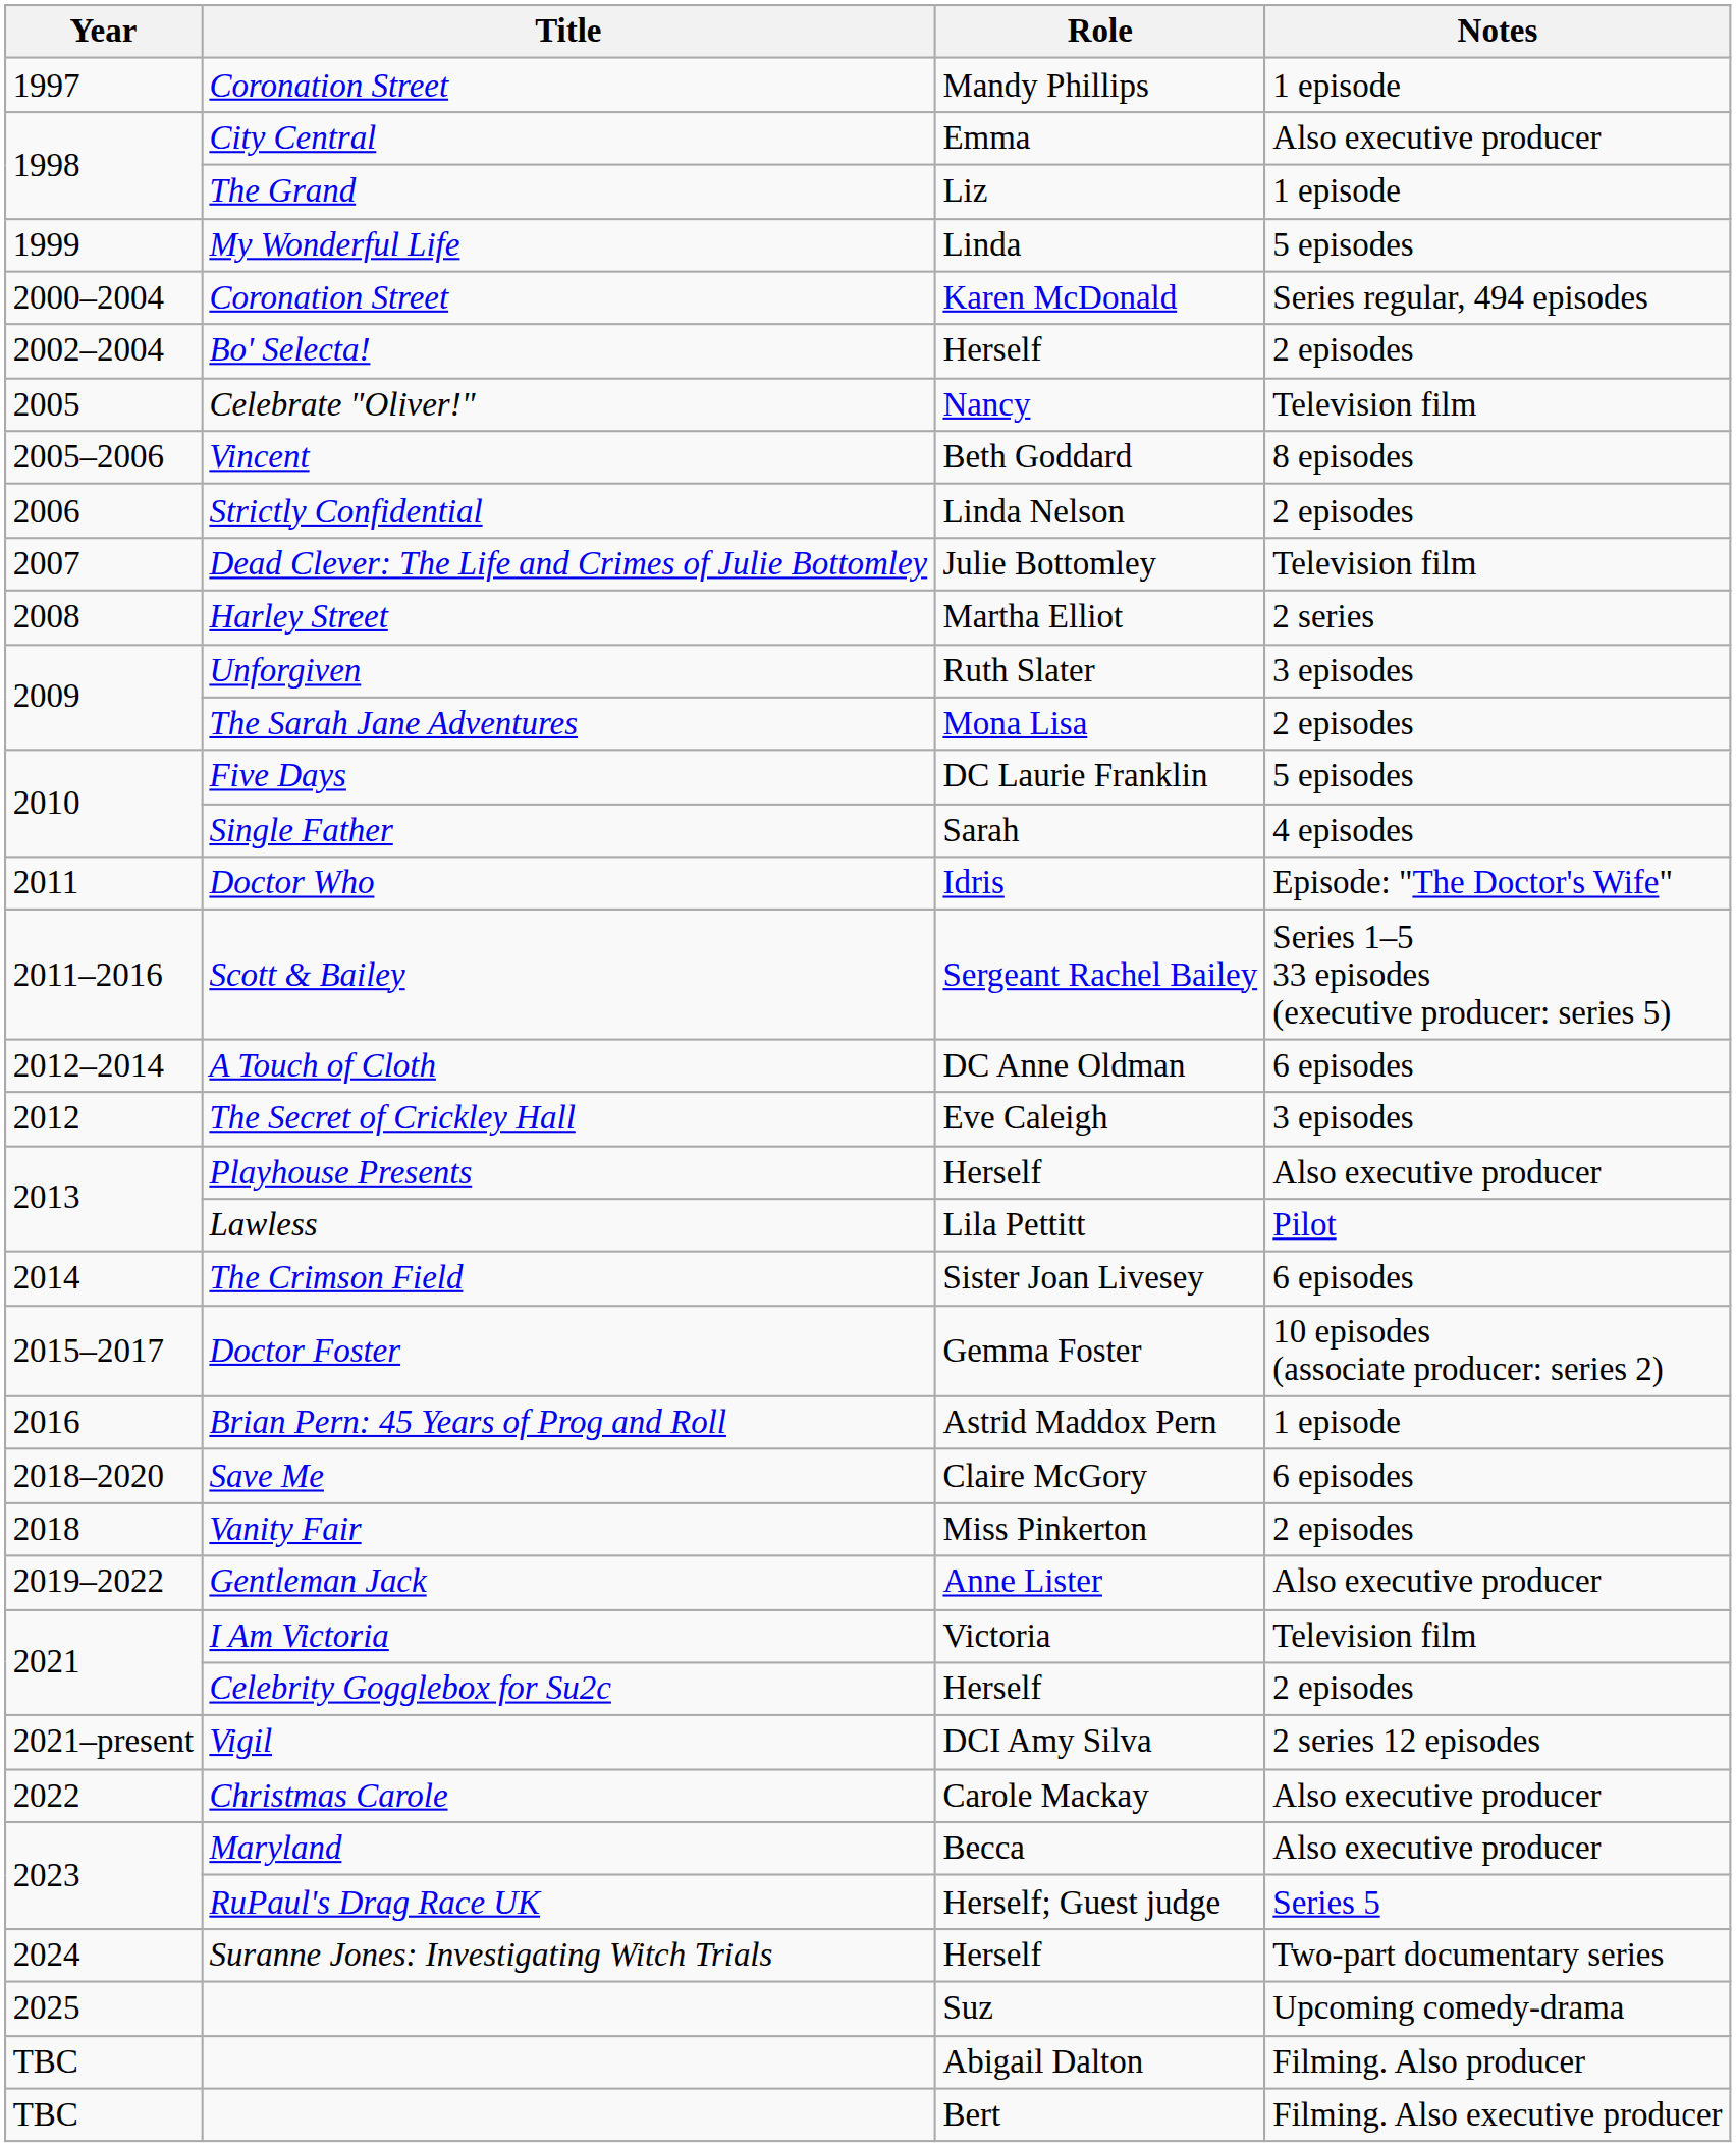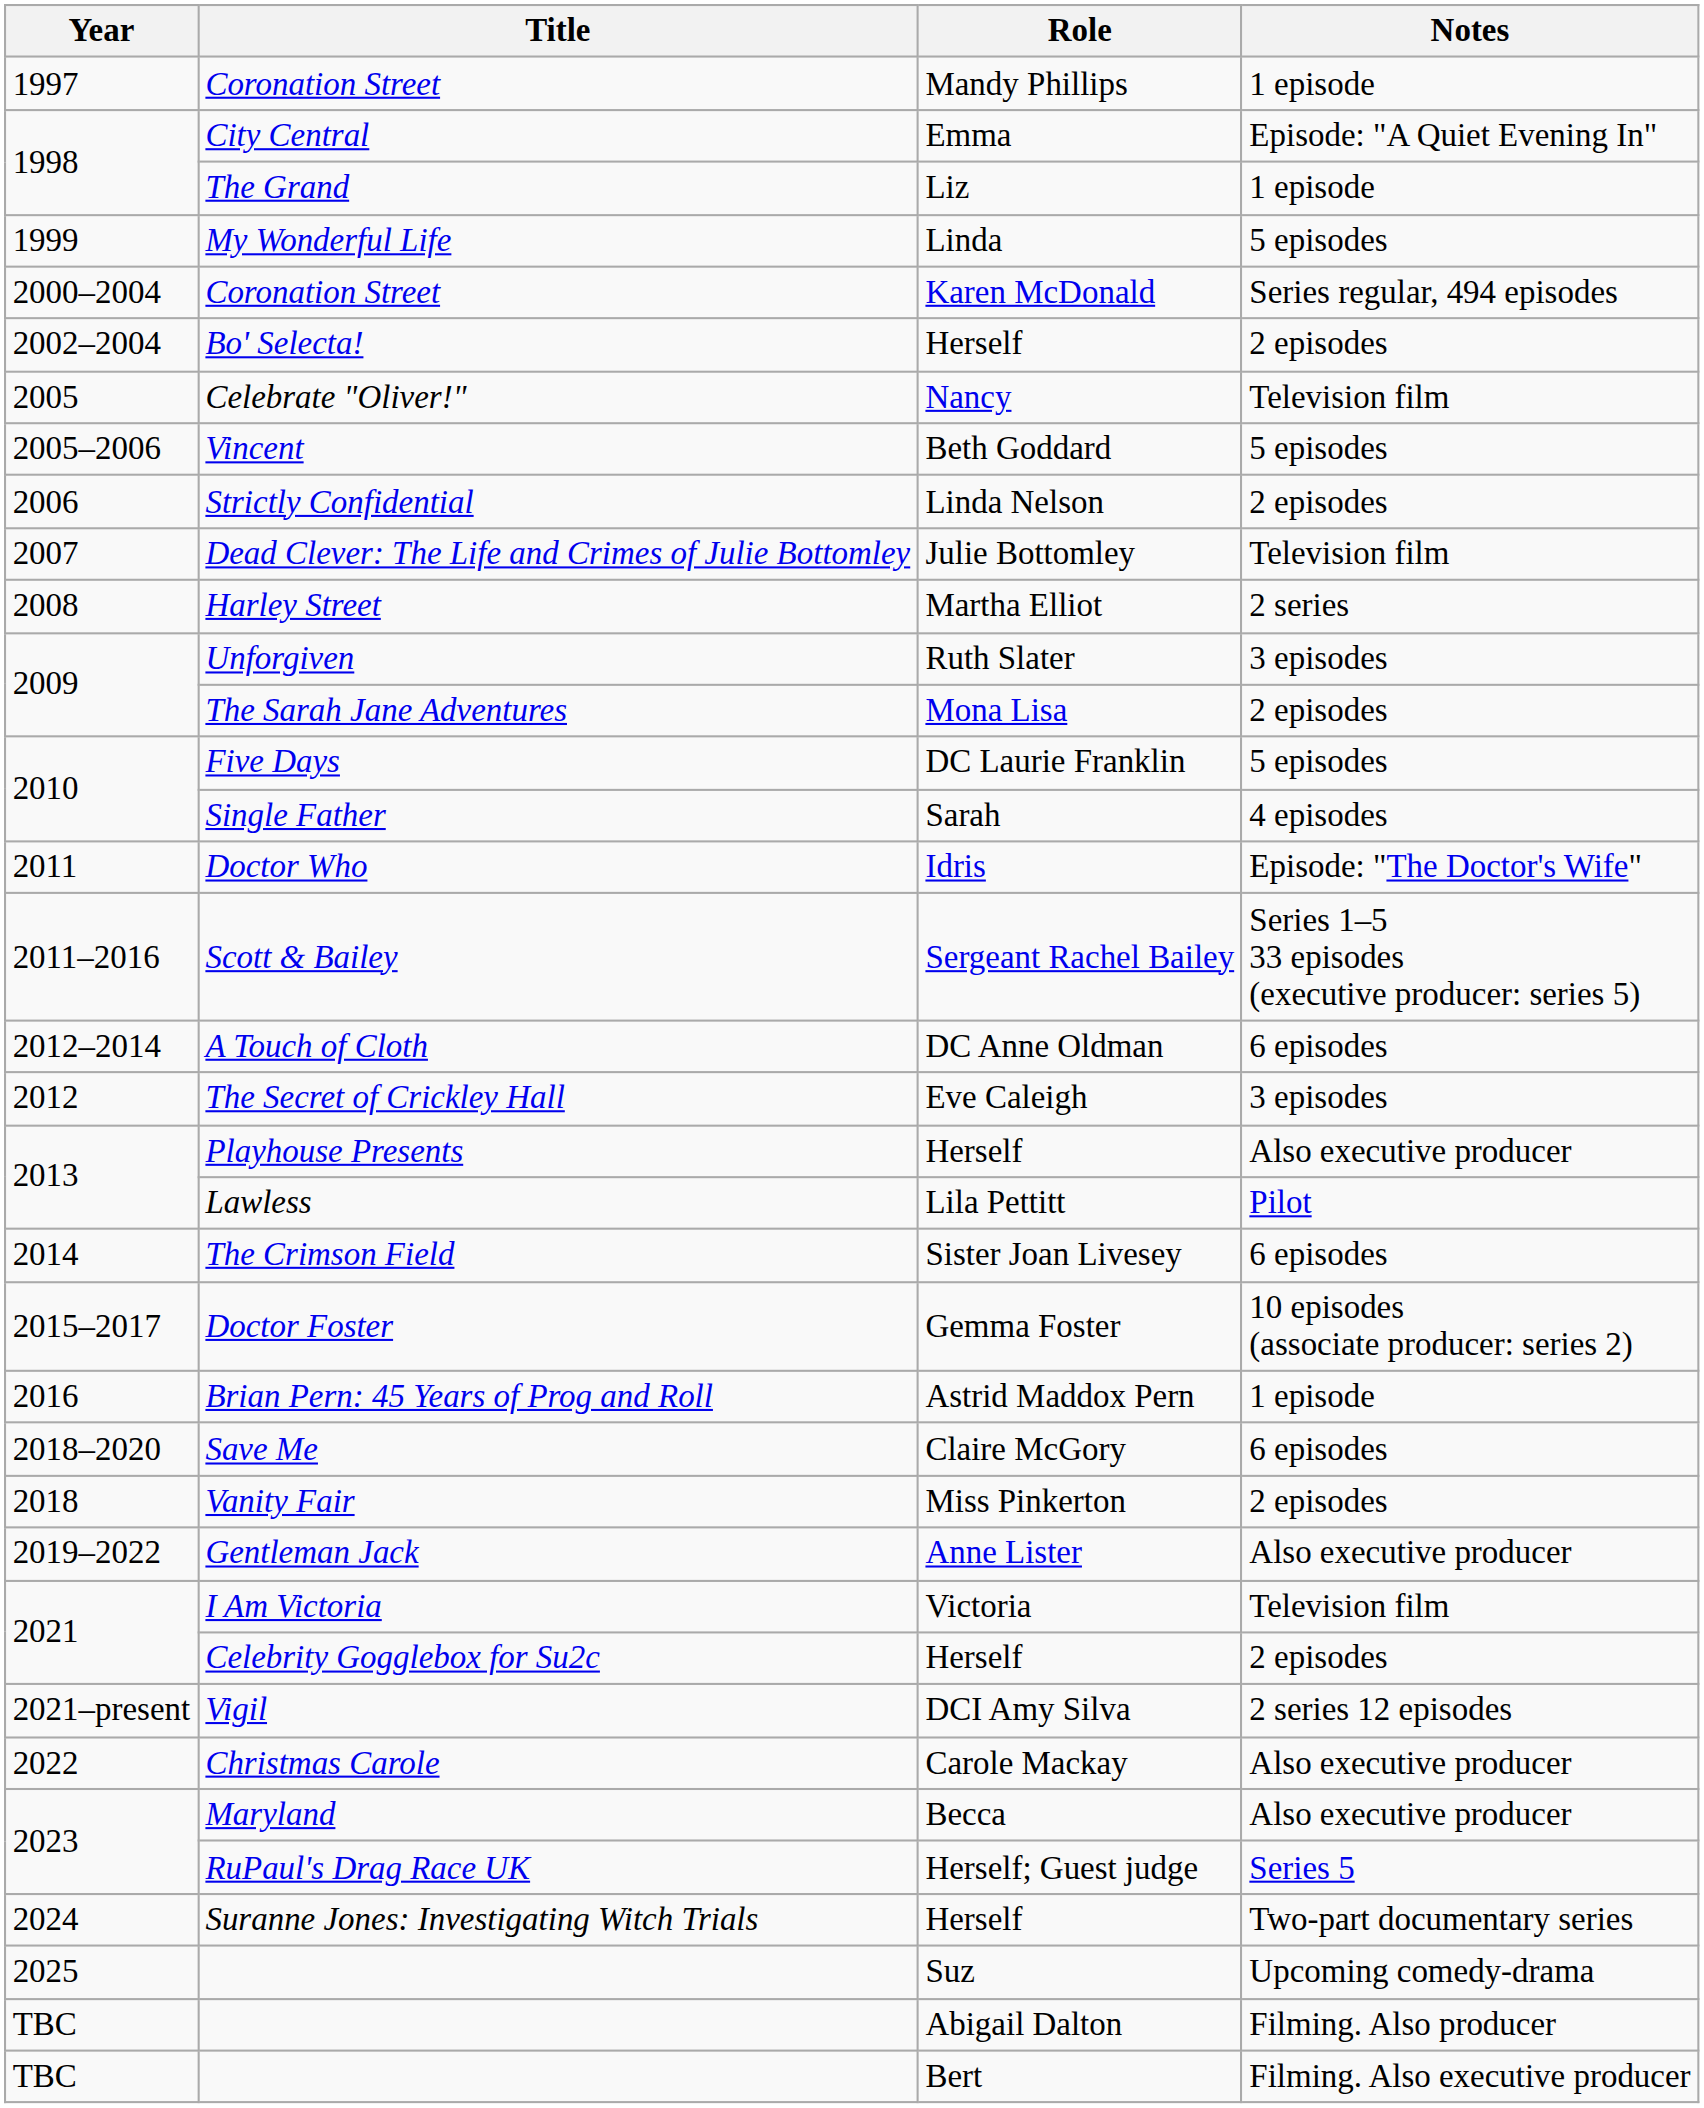City Central | Notes: Also executive producer -> Episode: "A Quiet Evening In"
Vincent | Notes: 8 episodes -> 5 episodes
